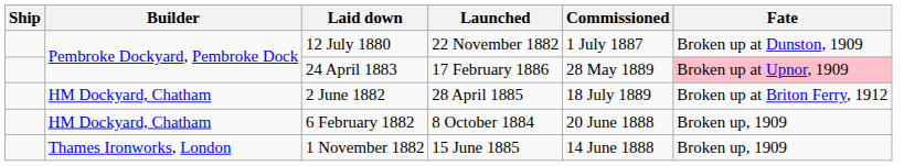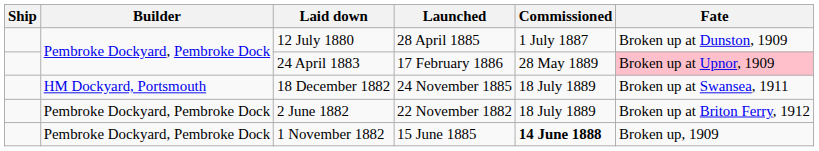12 July 1880 | Launched: 22 November 1882 -> 28 April 1885
+ row: HM Dockyard, Portsmouth | 18 December 1882 | 24 November 1885 | 18 July 1889 | Broken up at Swansea, 1911
2 June 1882 | Builder: HM Dockyard, Chatham -> Pembroke Dockyard, Pembroke Dock
2 June 1882 | Launched: 28 April 1885 -> 22 November 1882
- row: HM Dockyard, Chatham | 6 February 1882 | 8 October 1884 | 20 June 1888 | Broken up, 1909
1 November 1882 | Builder: Thames Ironworks, London -> Pembroke Dockyard, Pembroke Dock
1 November 1882 | Commissioned: normal -> bold
